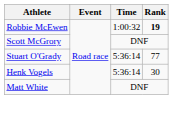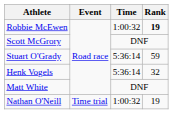Stuart O'Grady | Rank: 77 -> 59
Henk Vogels | Rank: 30 -> 32
+ row: Nathan O'Neill | Time trial | 1:00:32 | 19
